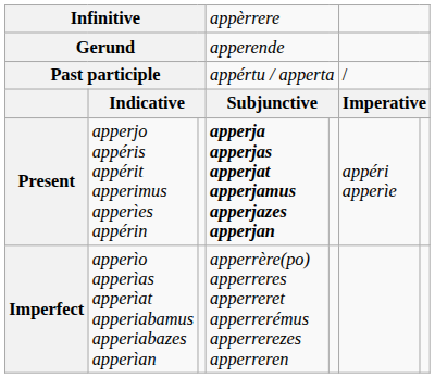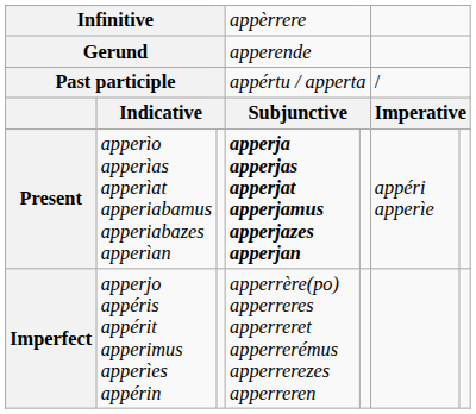Present | column 2: apperjo appéris appérit apperimus apperìes appérin -> apperìo apperìas apperìat apperiabamus apperiabazes apperìan
Imperfect | column 2: apperìo apperìas apperìat apperiabamus apperiabazes apperìan -> apperjo appéris appérit apperimus apperìes appérin
